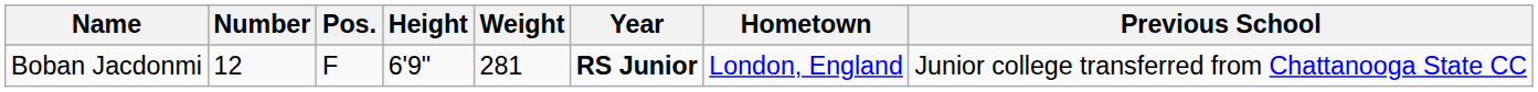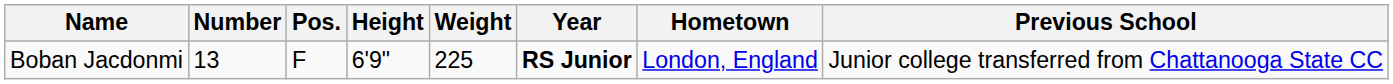Boban Jacdonmi | Number: 12 -> 13
Boban Jacdonmi | Weight: 281 -> 225
